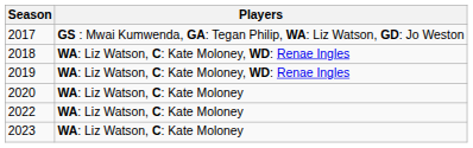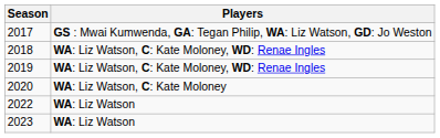2022 | Players: WA: Liz Watson, C: Kate Moloney -> WA: Liz Watson
2023 | Players: WA: Liz Watson, C: Kate Moloney -> WA: Liz Watson
